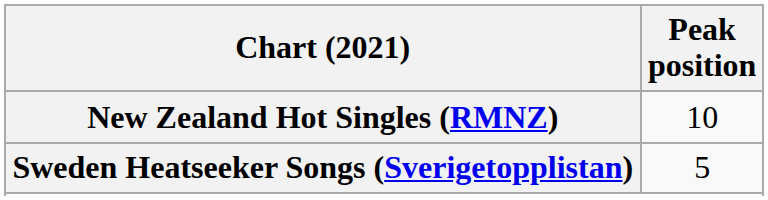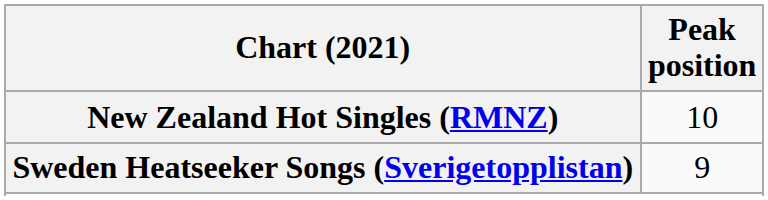Sweden Heatseeker Songs (Sverigetopplistan) | Peak position: 5 -> 9
